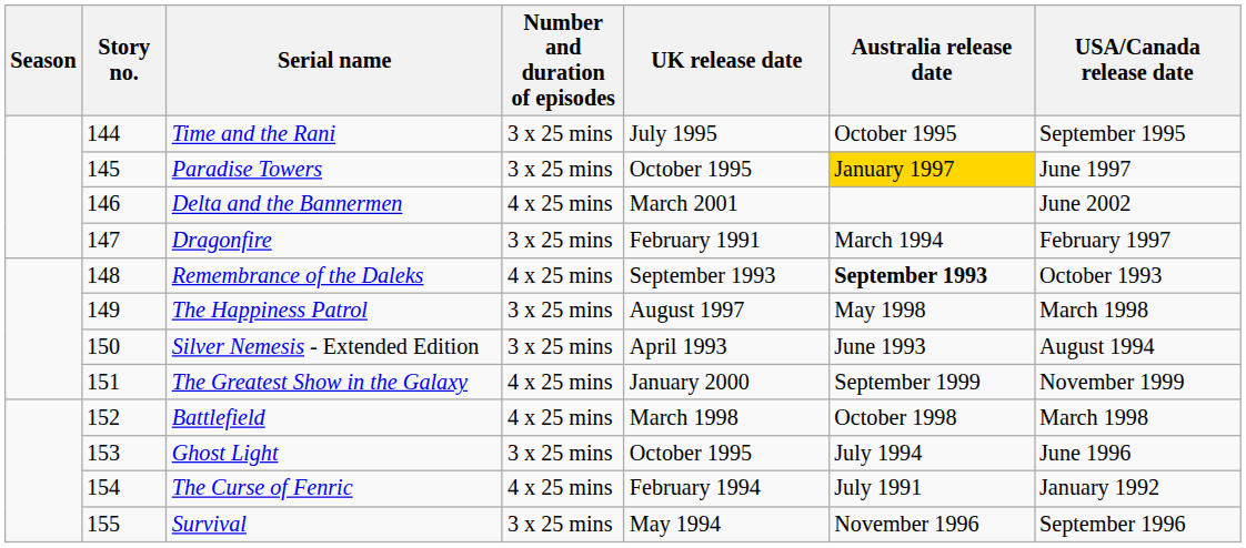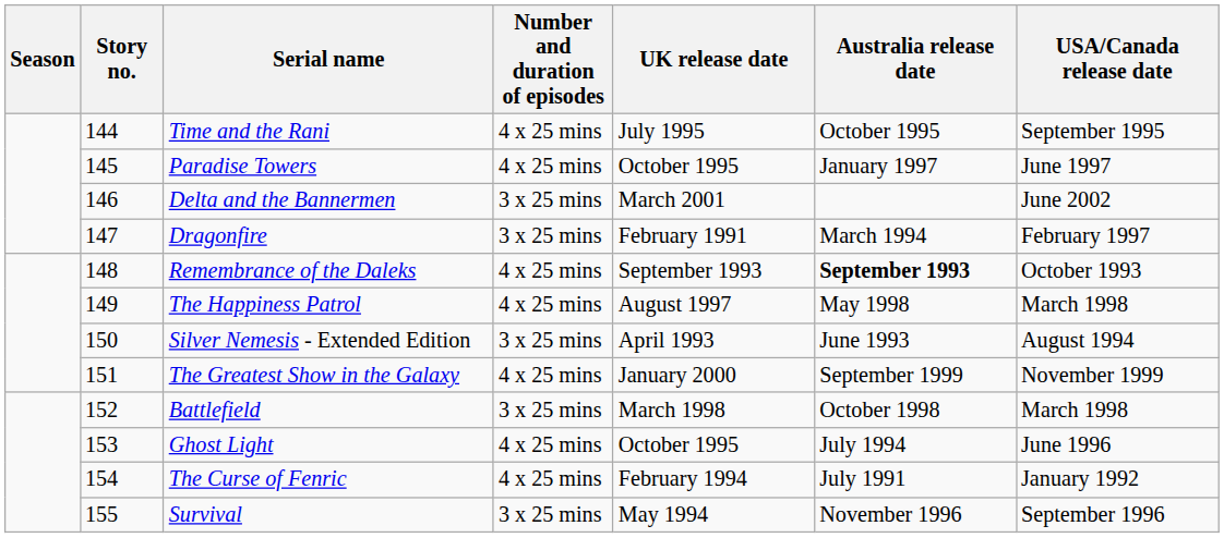Time and the Rani | Number and duration of episodes: 3 x 25 mins -> 4 x 25 mins
Paradise Towers | Number and duration of episodes: 3 x 25 mins -> 4 x 25 mins
Paradise Towers | Australia release date: gold background -> no background
Delta and the Bannermen | Number and duration of episodes: 4 x 25 mins -> 3 x 25 mins
The Happiness Patrol | Number and duration of episodes: 3 x 25 mins -> 4 x 25 mins
Battlefield | Number and duration of episodes: 4 x 25 mins -> 3 x 25 mins
Ghost Light | Number and duration of episodes: 3 x 25 mins -> 4 x 25 mins
